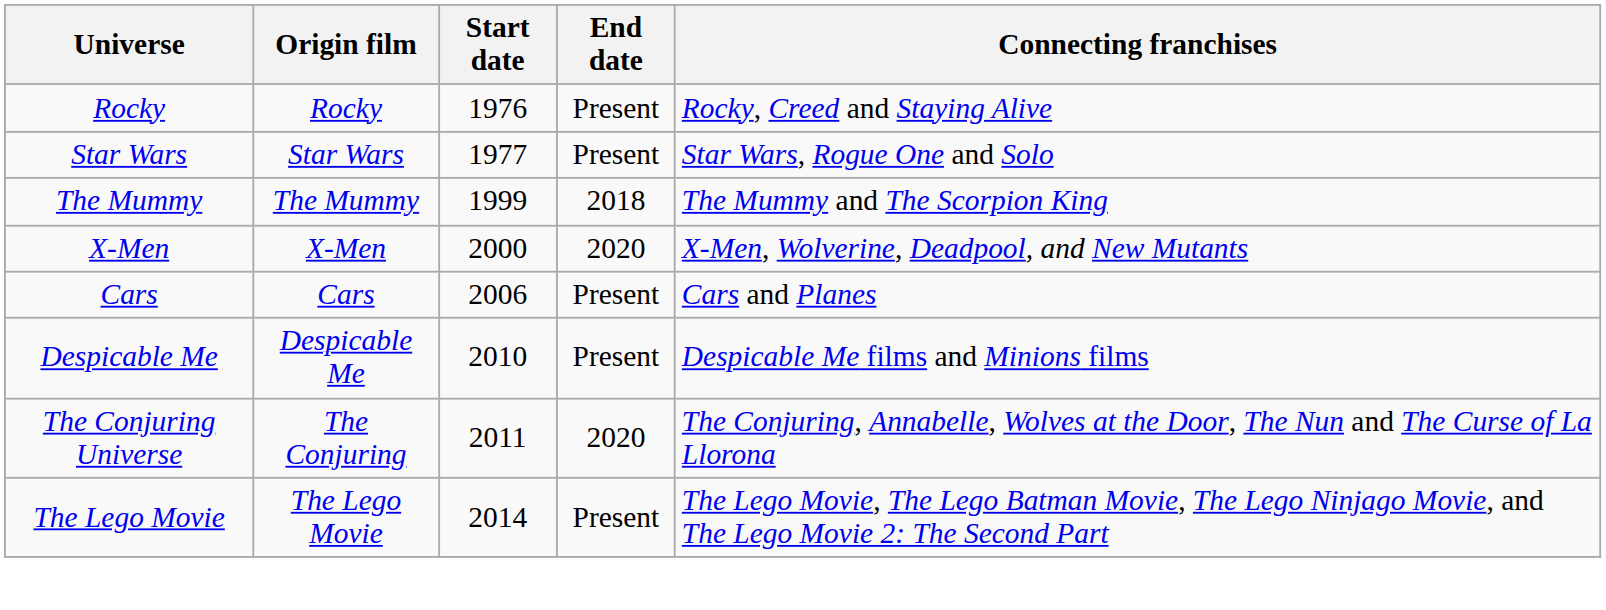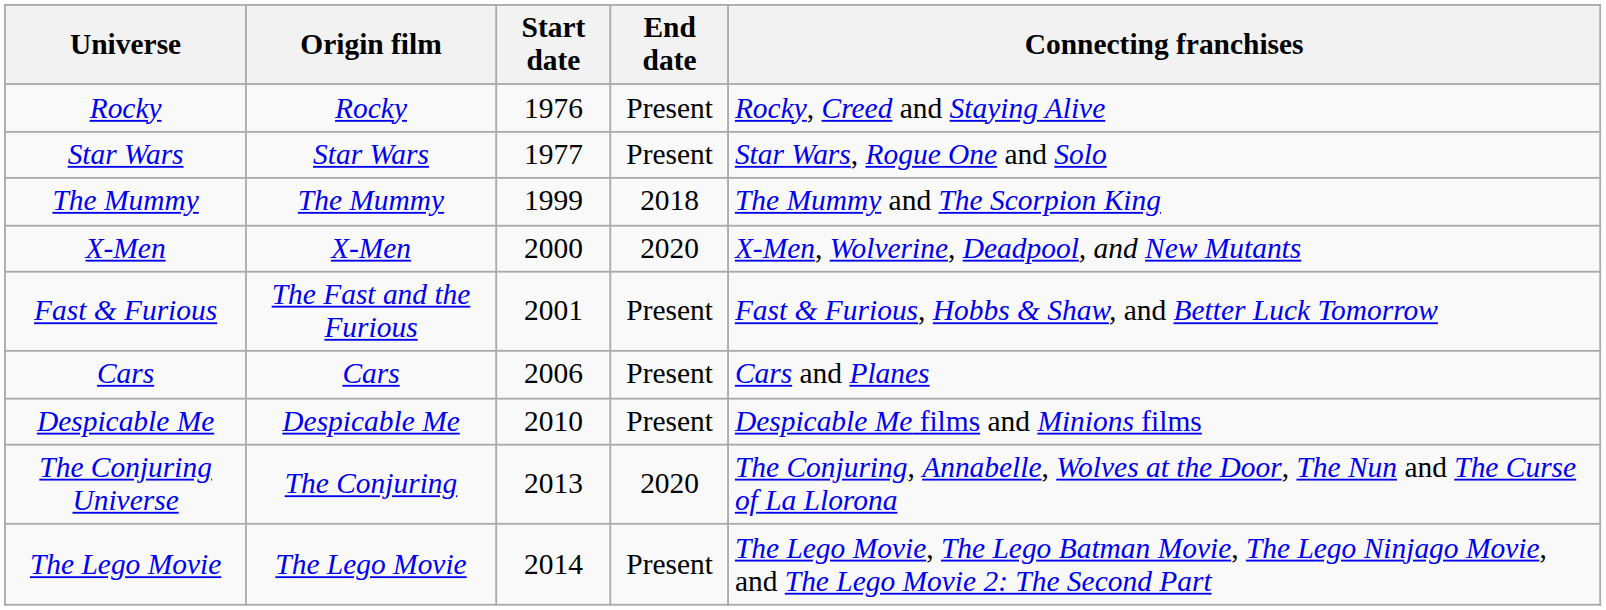+ row: Fast & Furious | The Fast and the Furious | 2001 | Present | Fast & Furious, Hobbs & Shaw, and Better Luck Tomorrow
The Conjuring Universe | Start date: 2011 -> 2013
